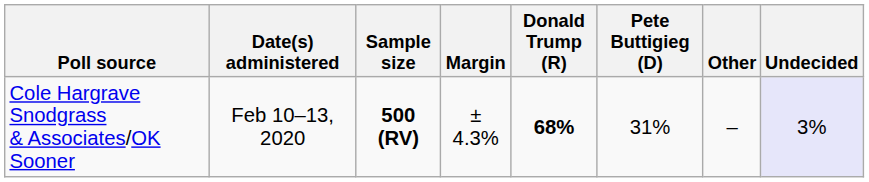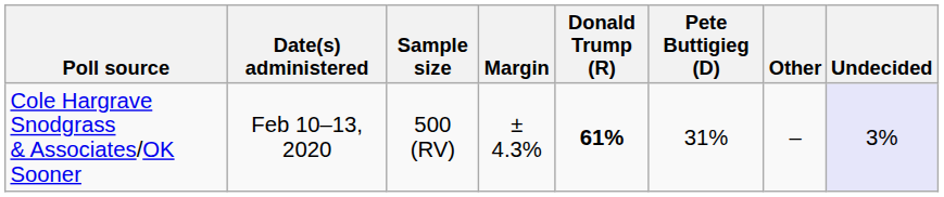Cole Hargrave Snodgrass & Associates/OK Sooner | Sample size: bold -> normal
Cole Hargrave Snodgrass & Associates/OK Sooner | Donald Trump (R): 68% -> 61%
